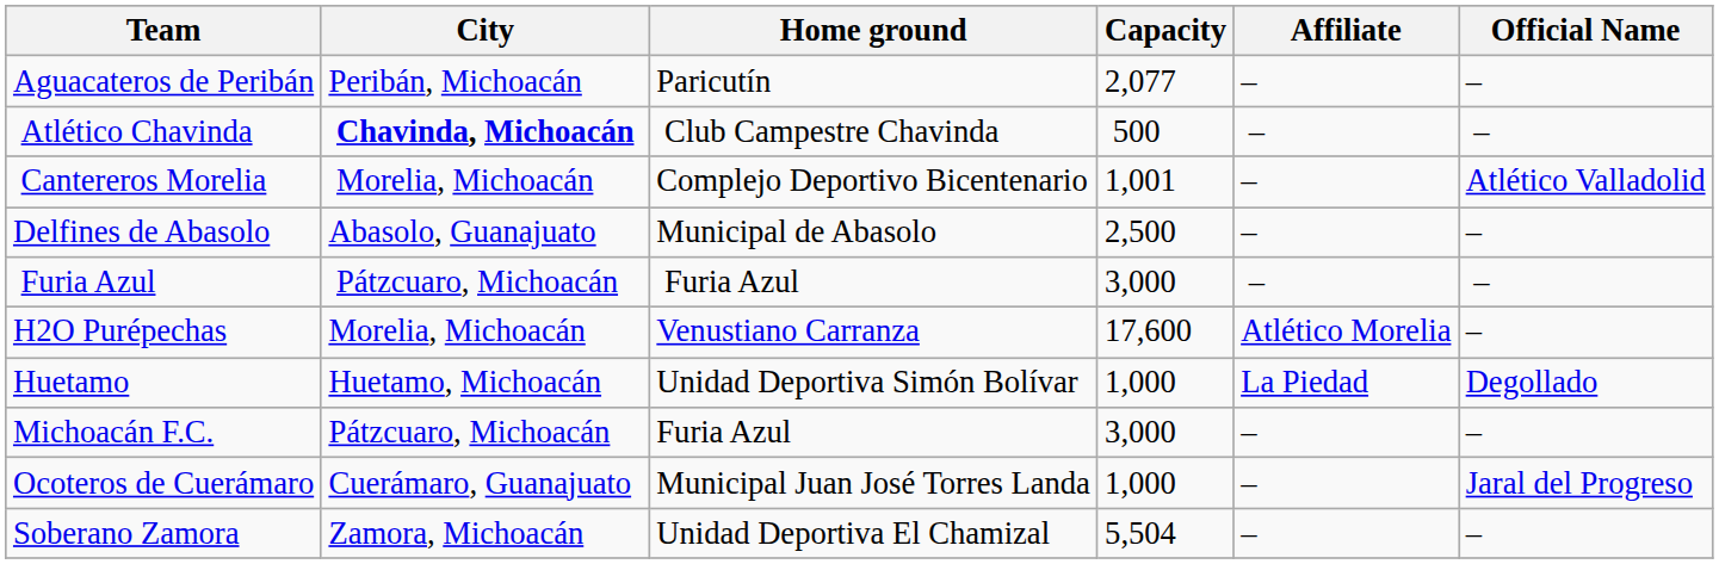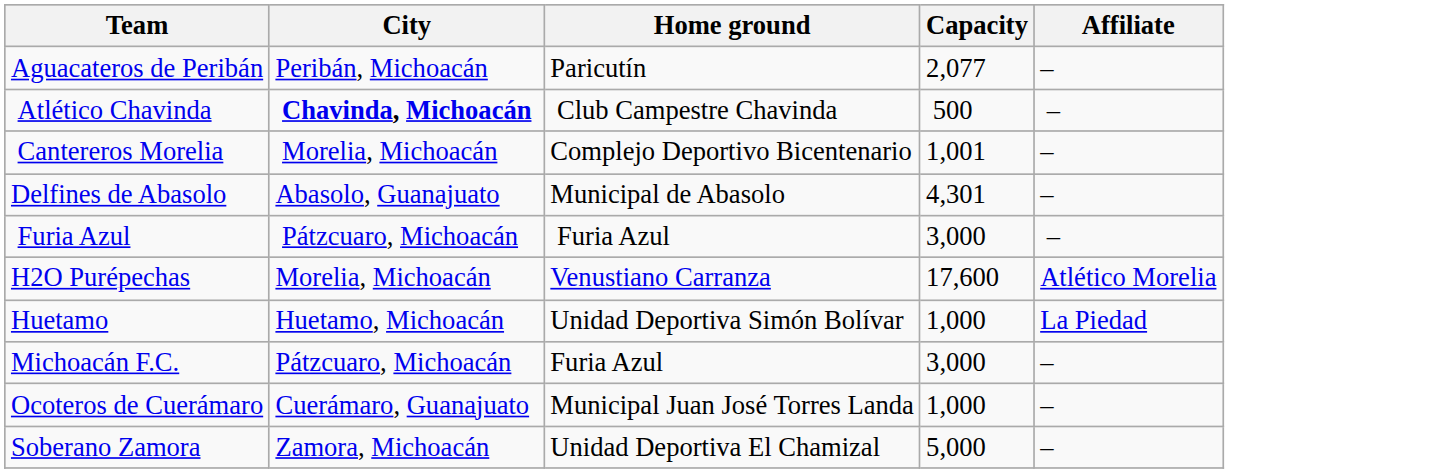- column: Official Name | – | – | Atlético Valladolid | – | – | – | Degollado | – | Jaral del Progreso | –
Delfines de Abasolo | Capacity: 2,500 -> 4,301
Soberano Zamora | Capacity: 5,504 -> 5,000
